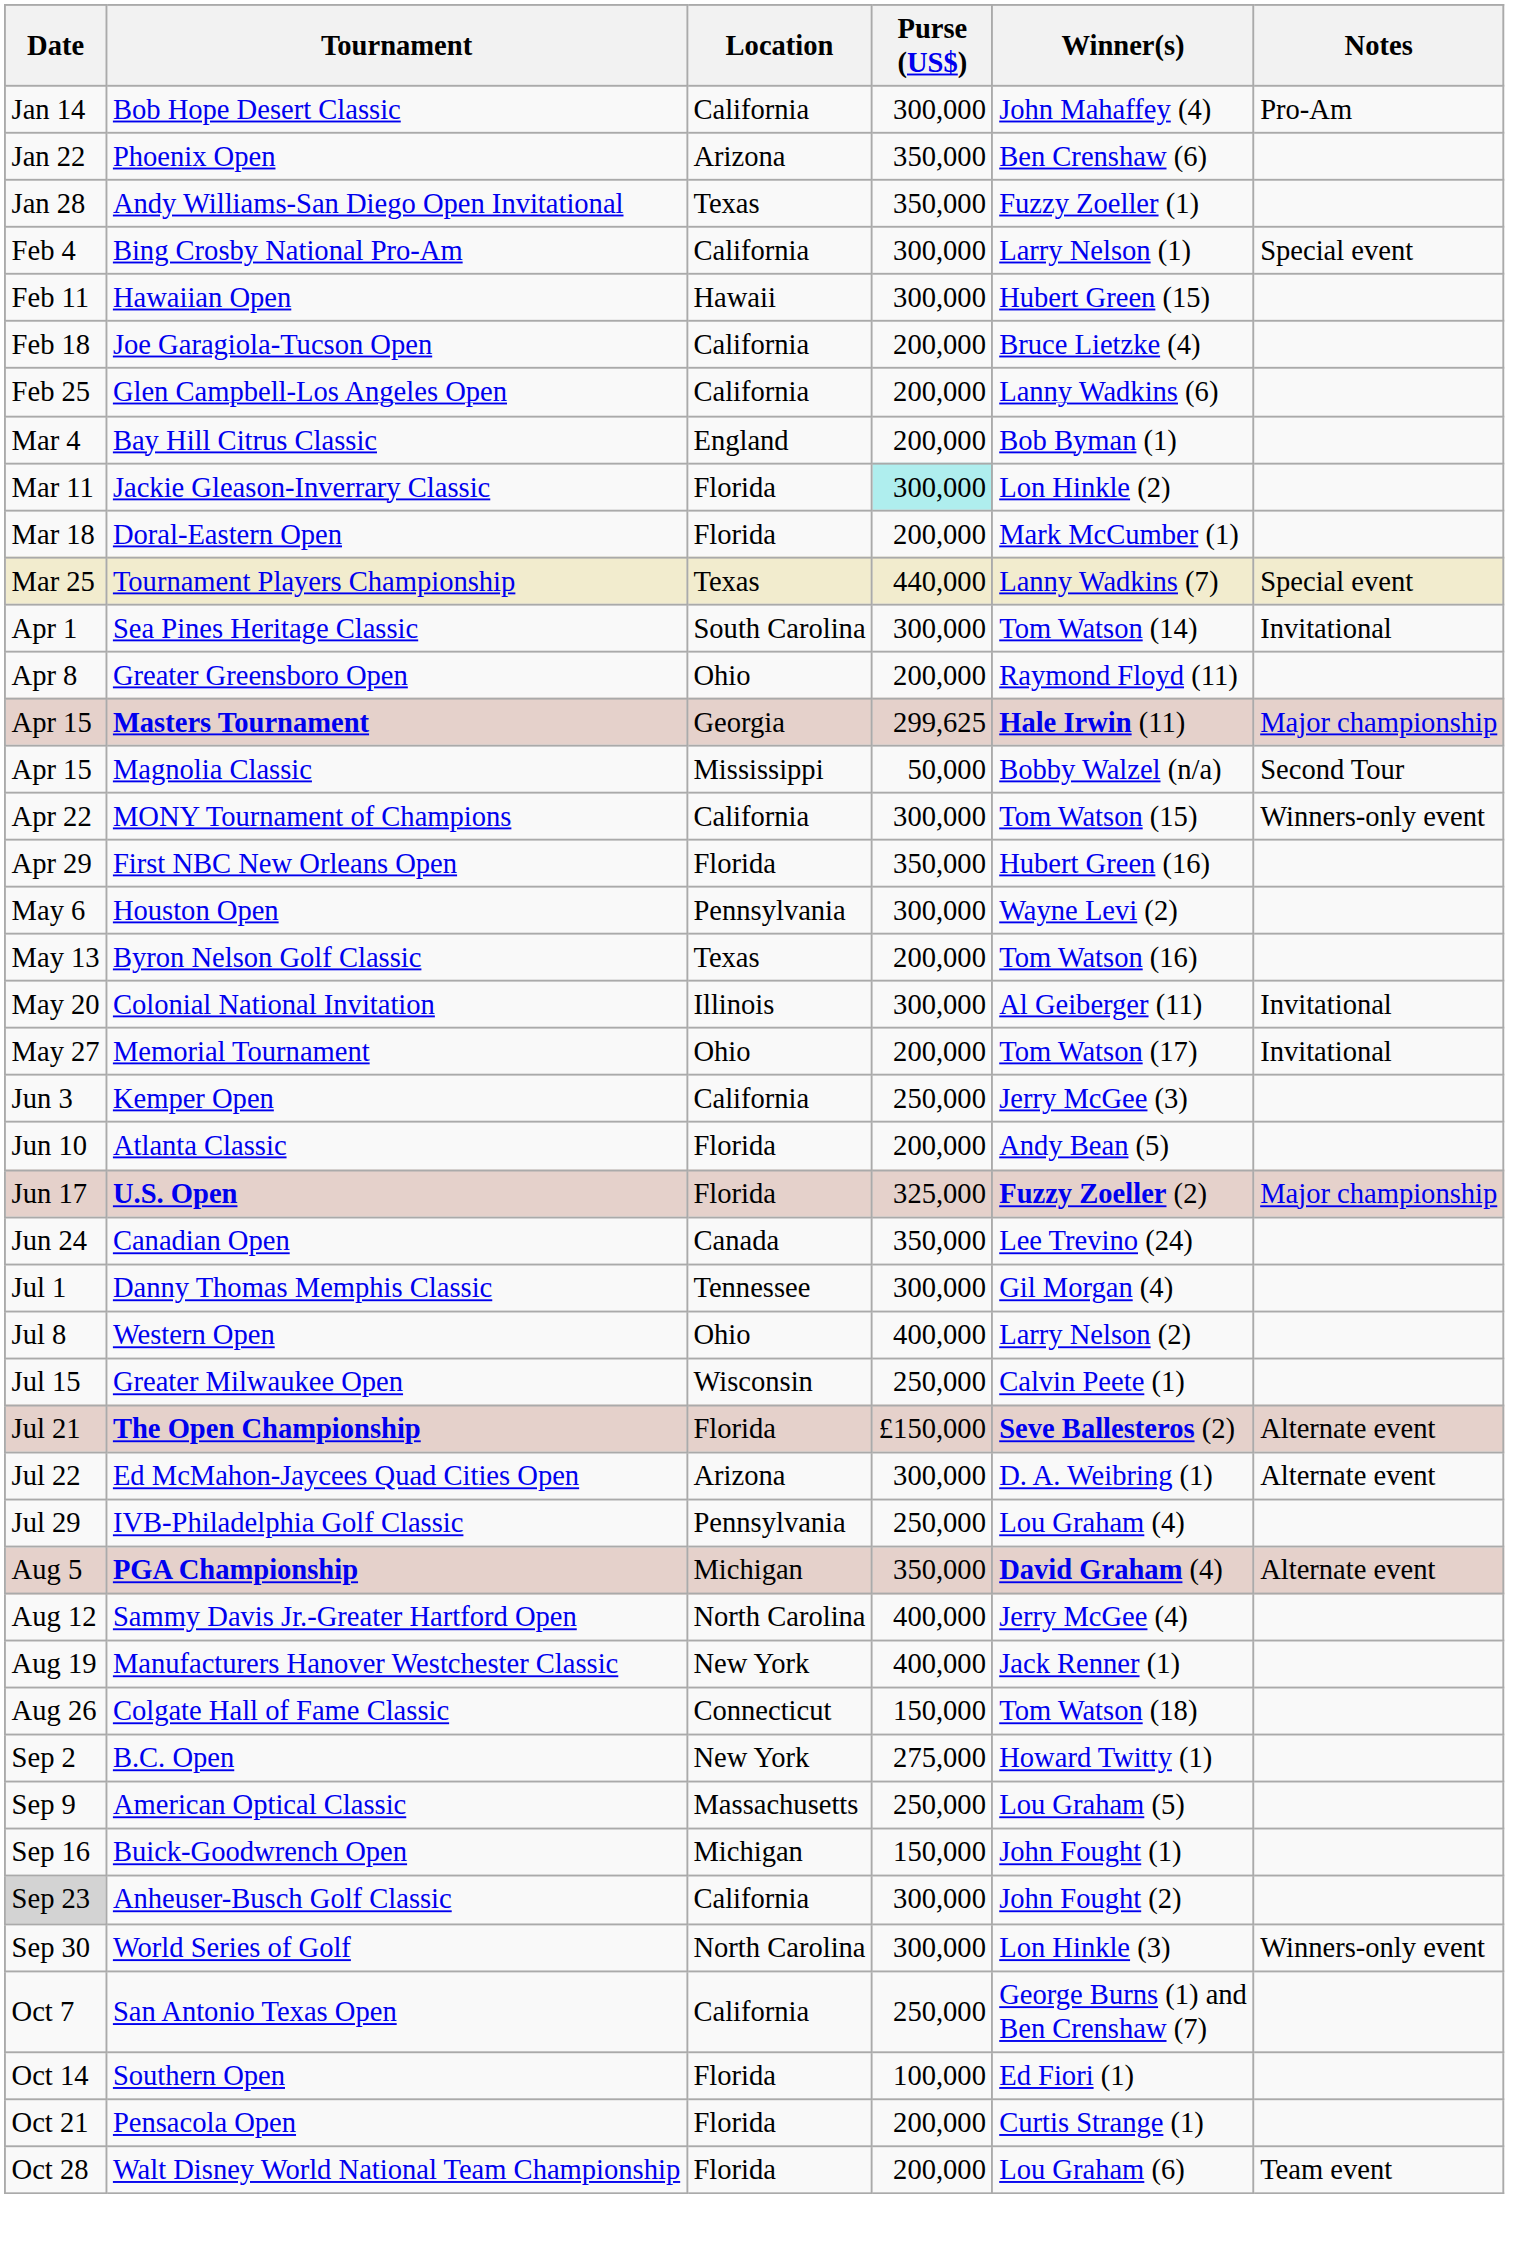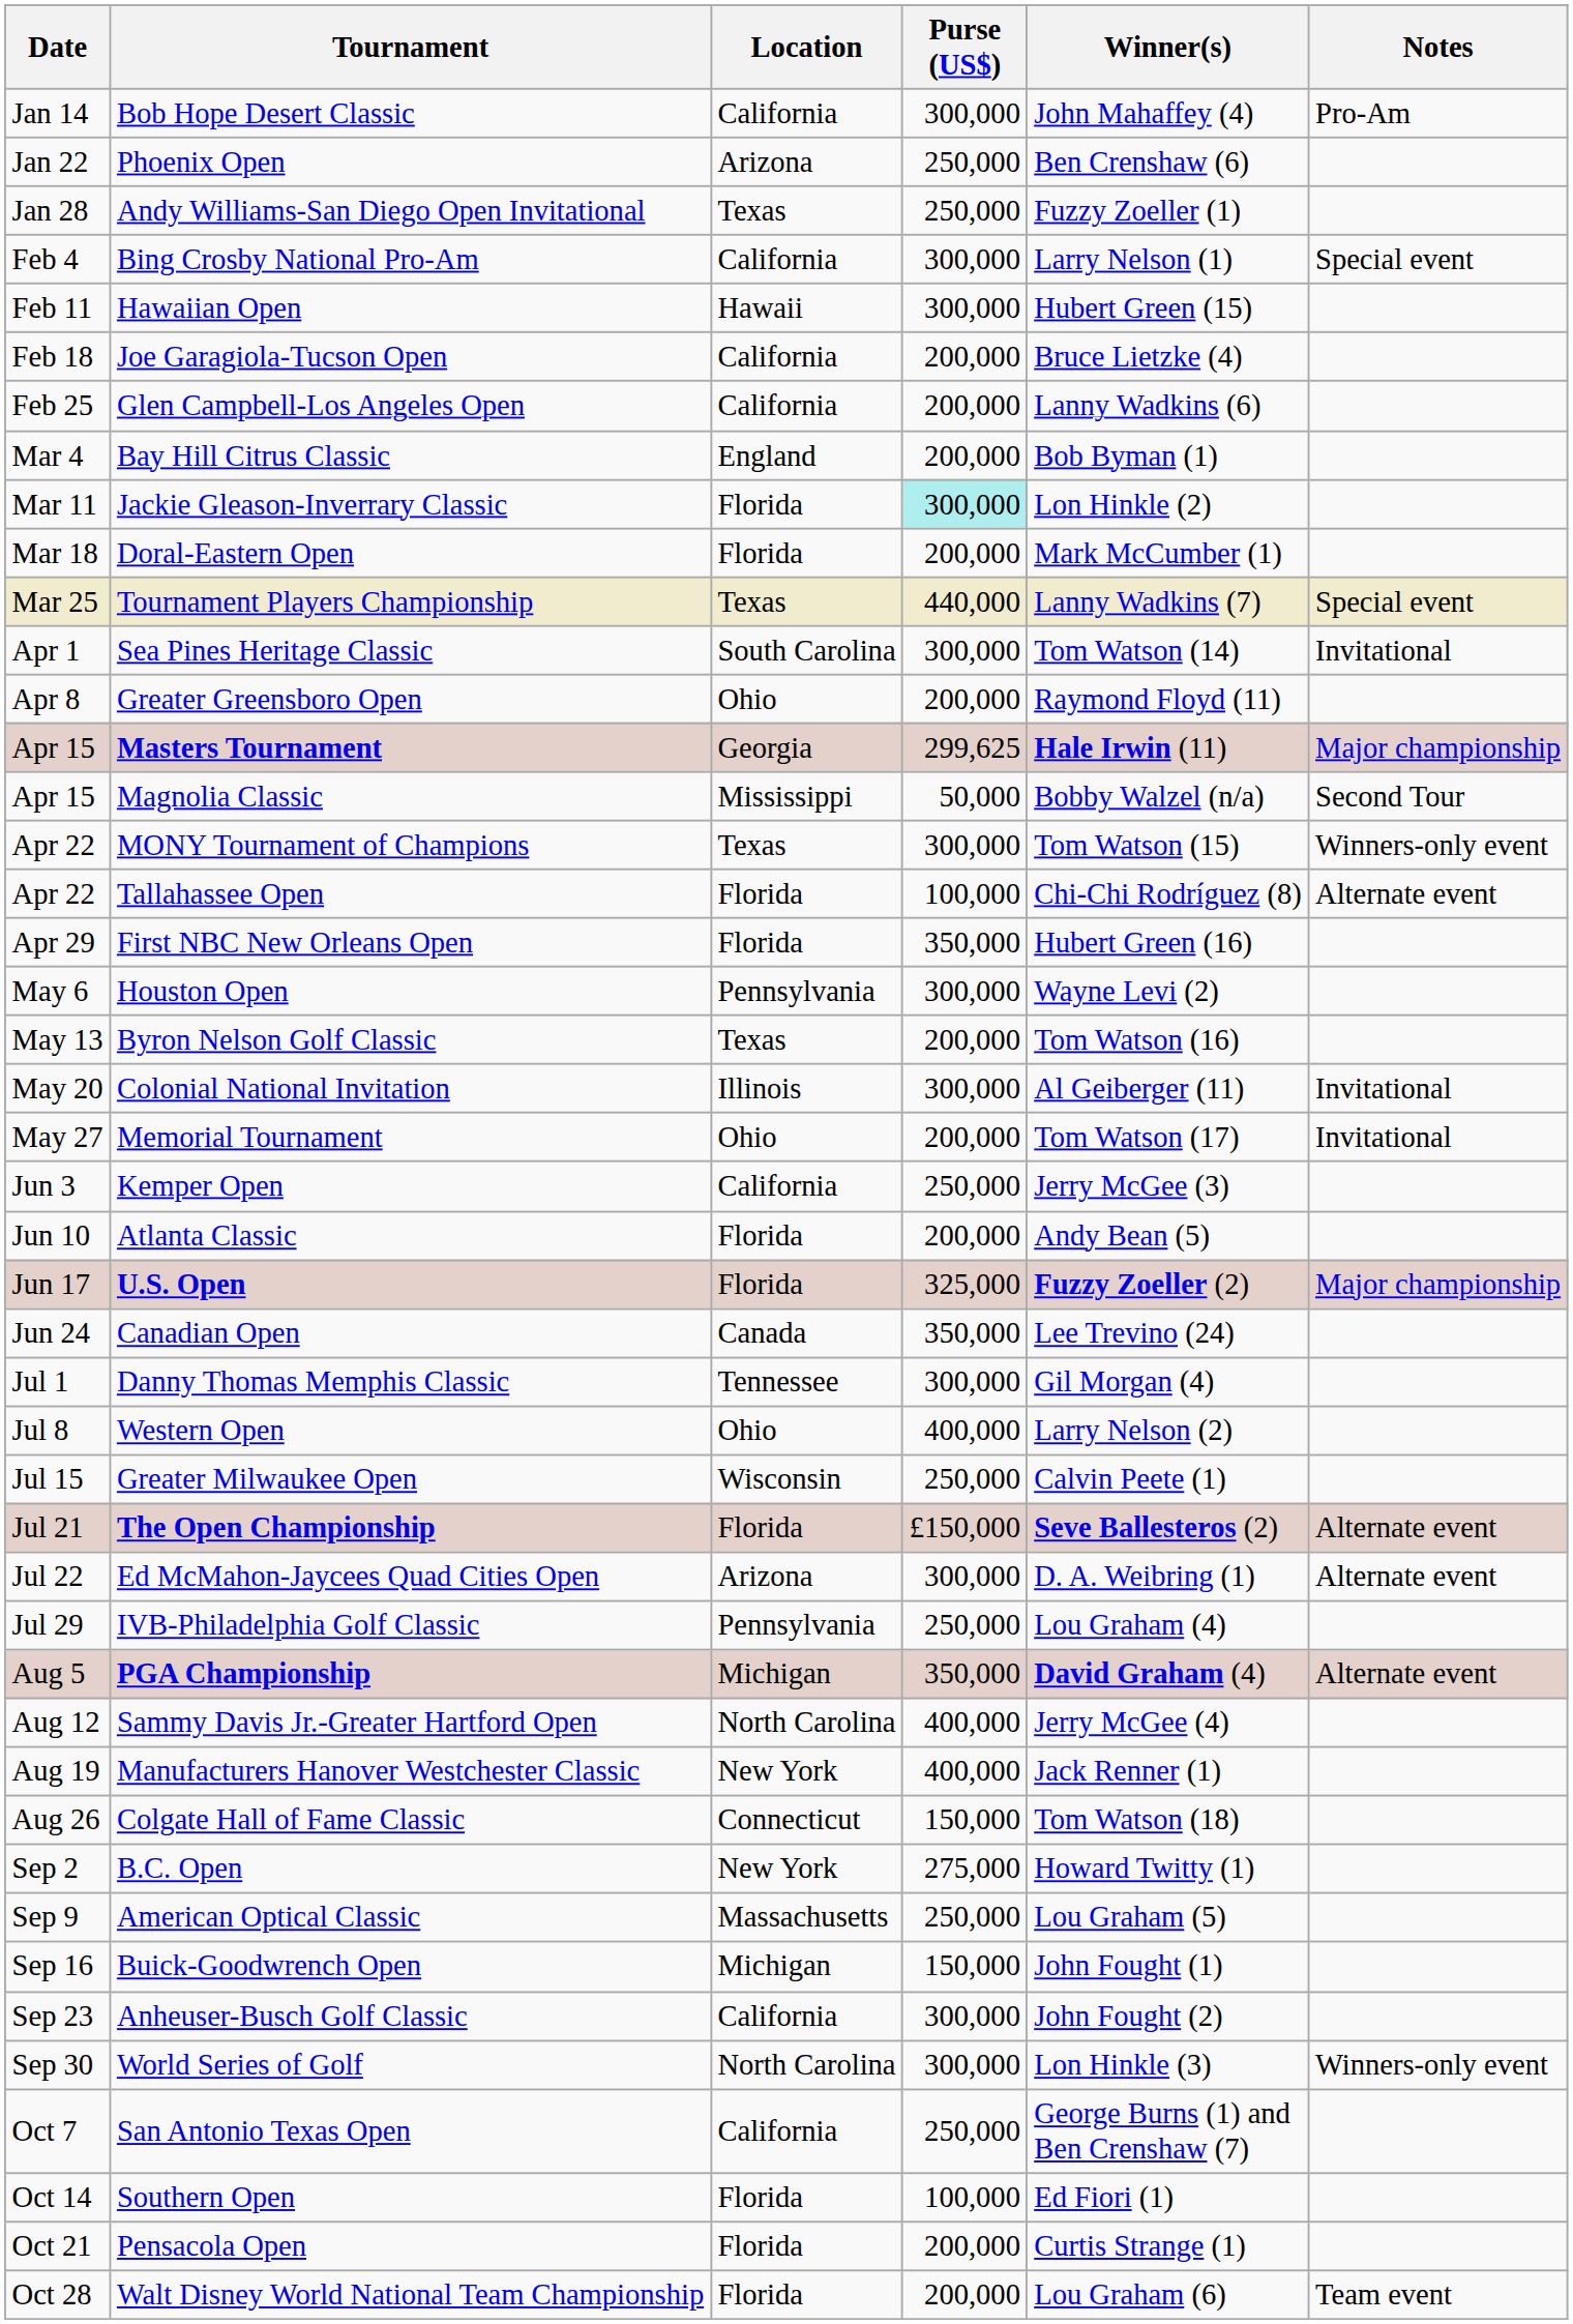Phoenix Open | Purse (US$): 350,000 -> 250,000
Andy Williams-San Diego Open Invitational | Purse (US$): 350,000 -> 250,000
MONY Tournament of Champions | Location: California -> Texas
+ row: Apr 22 | Tallahassee Open | Florida | 100,000 | Chi-Chi Rodríguez (8) | Alternate event
Anheuser-Busch Golf Classic | Date: lightgrey background -> no background
